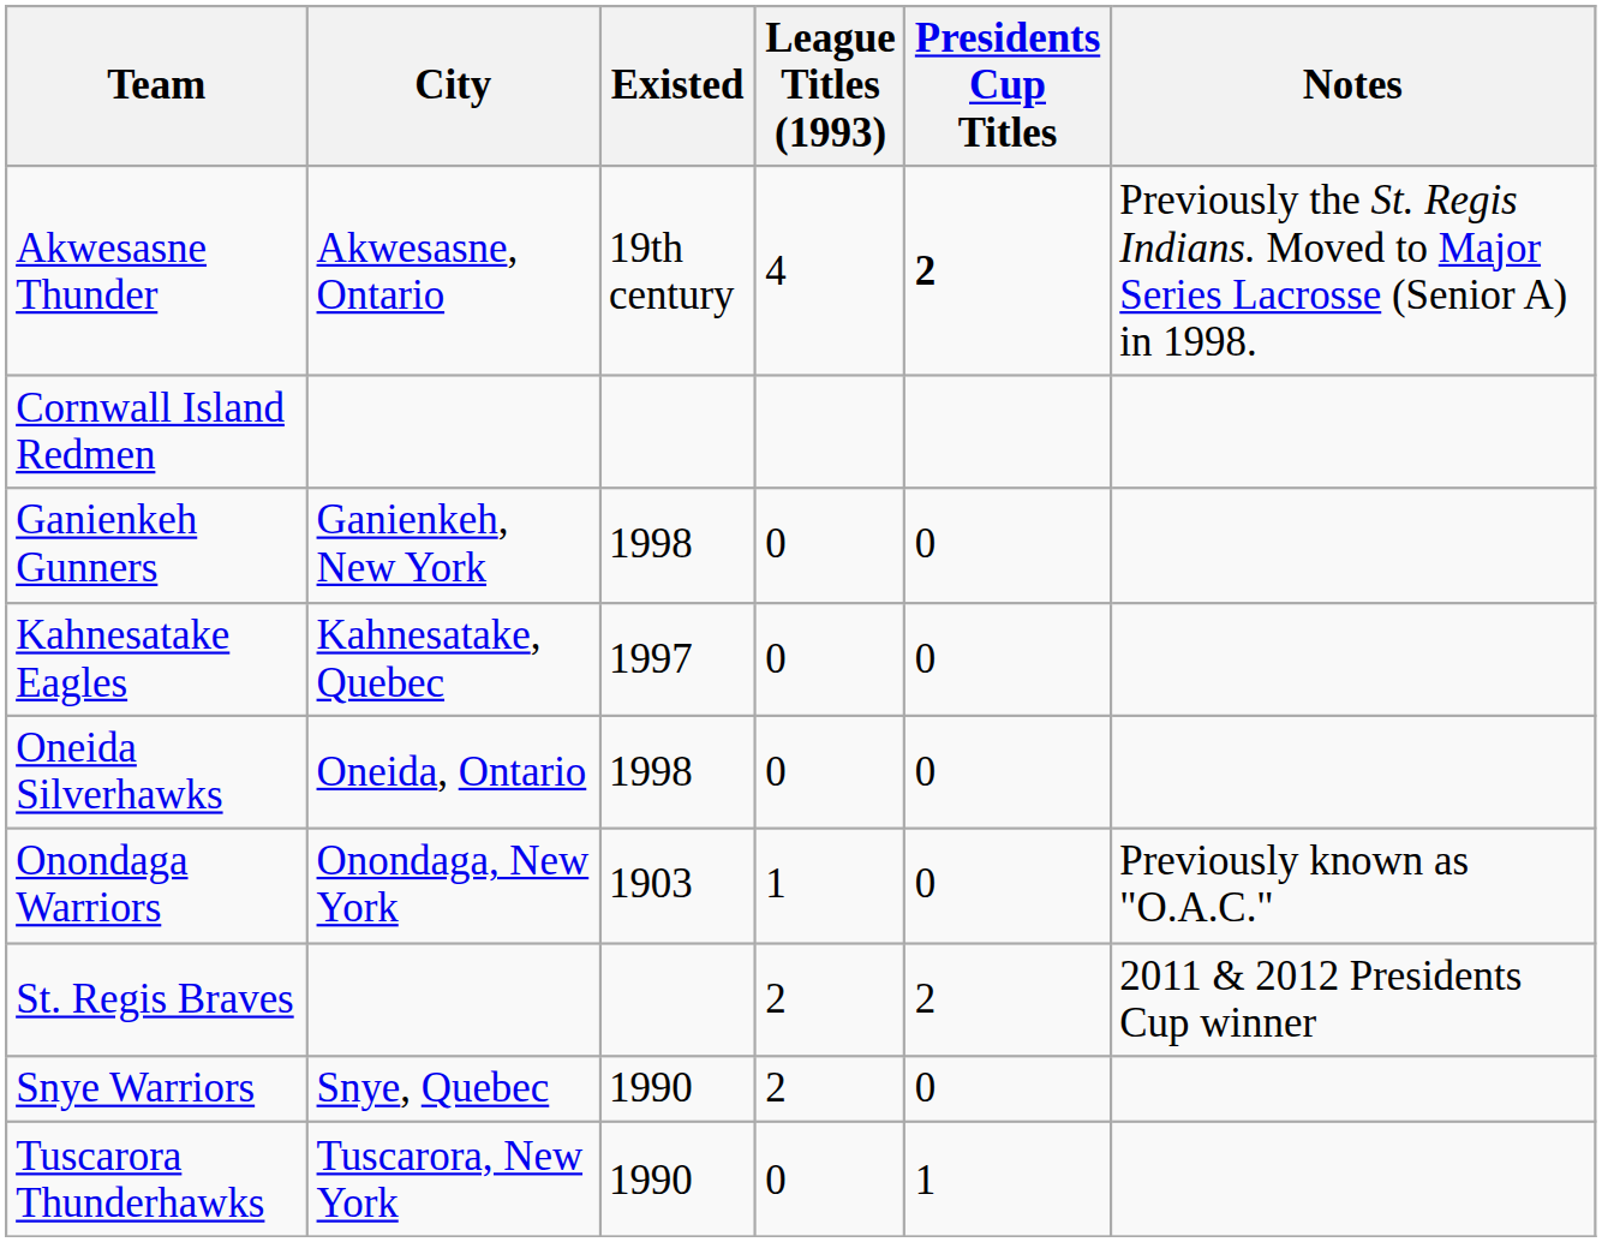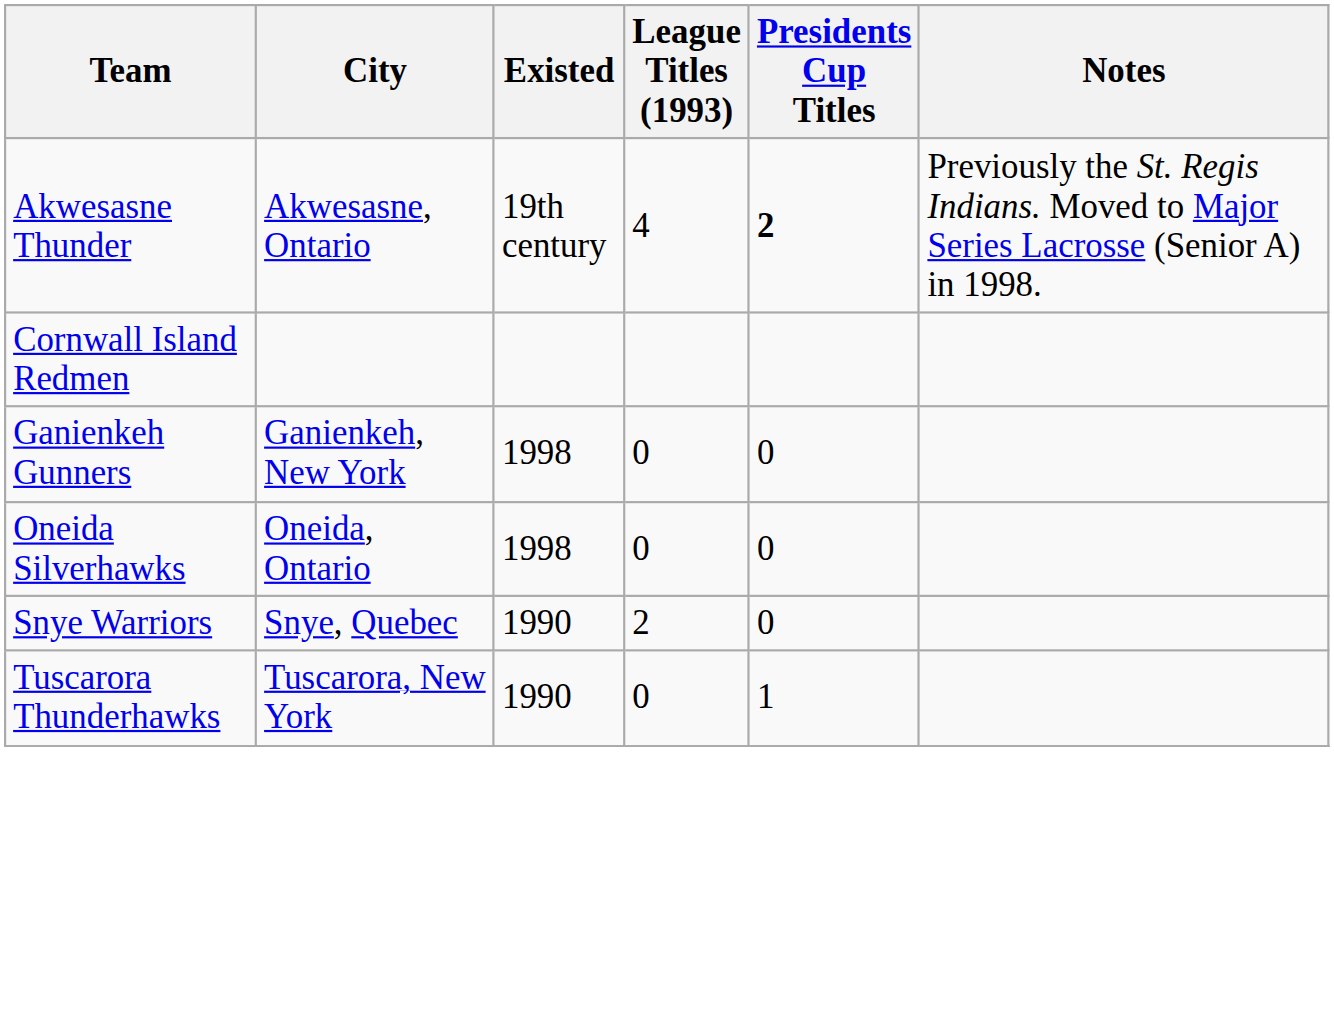- row: Kahnesatake Eagles | Kahnesatake, Quebec | 1997 | 0 | 0
- row: Onondaga Warriors | Onondaga, New York | 1903 | 1 | 0 | Previously known as "O.A.C."
- row: St. Regis Braves | 2 | 2 | 2011 & 2012 Presidents Cup winner
